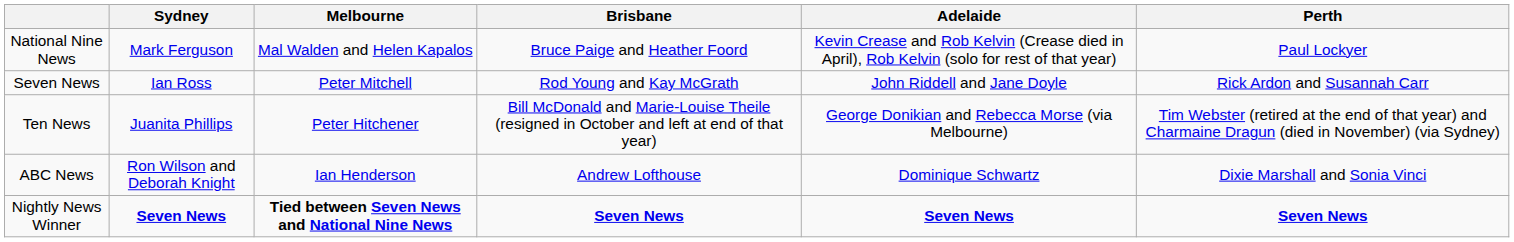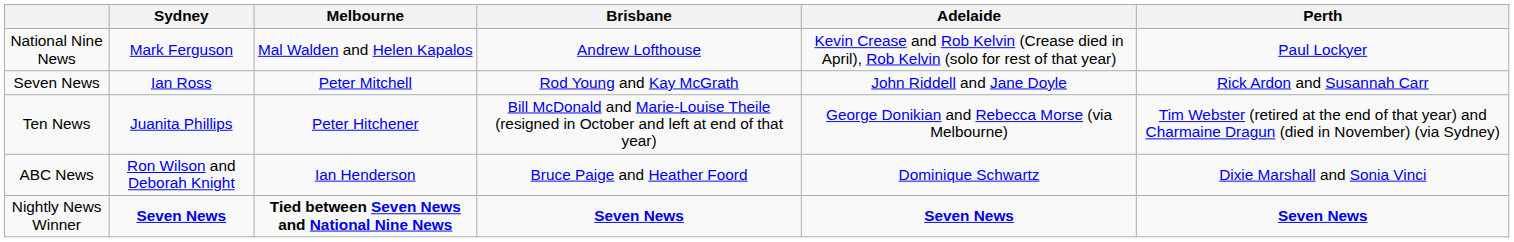National Nine News | Brisbane: Bruce Paige and Heather Foord -> Andrew Lofthouse
ABC News | Brisbane: Andrew Lofthouse -> Bruce Paige and Heather Foord
